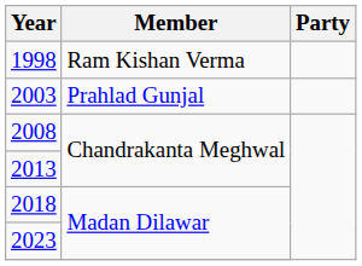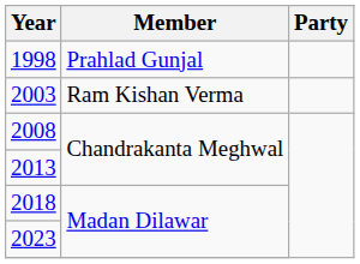1998 | Member: Ram Kishan Verma -> Prahlad Gunjal
2003 | Member: Prahlad Gunjal -> Ram Kishan Verma
